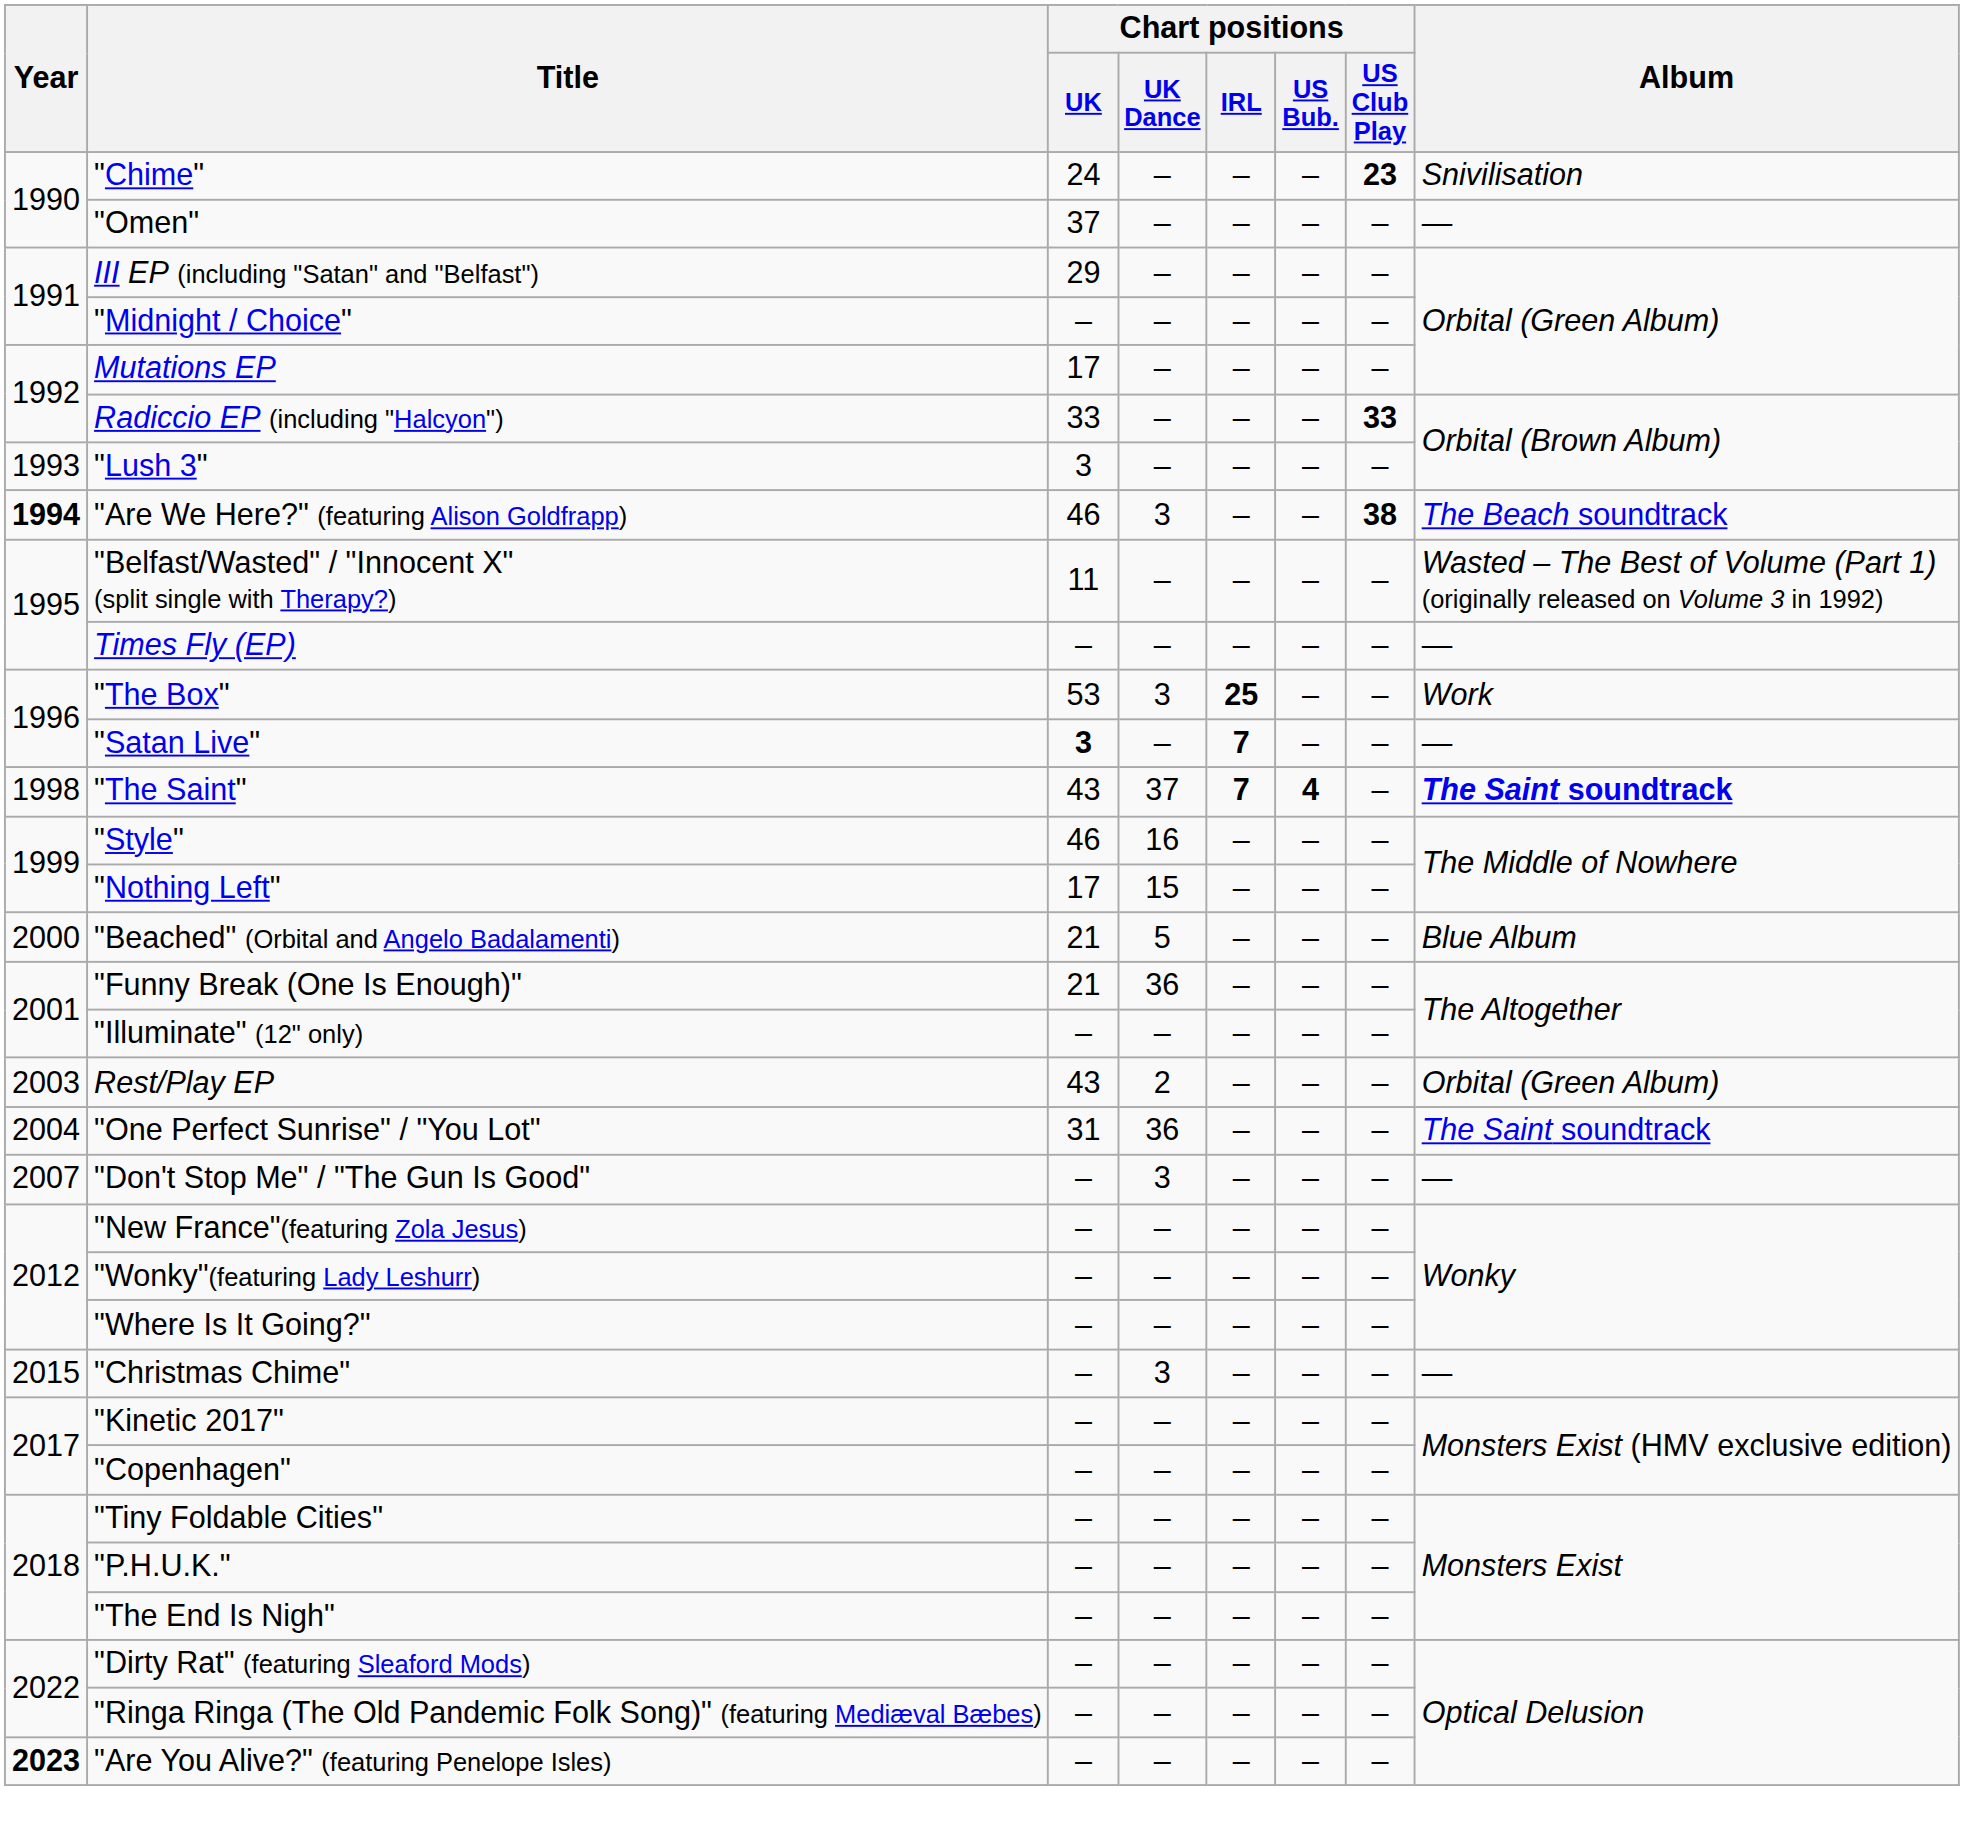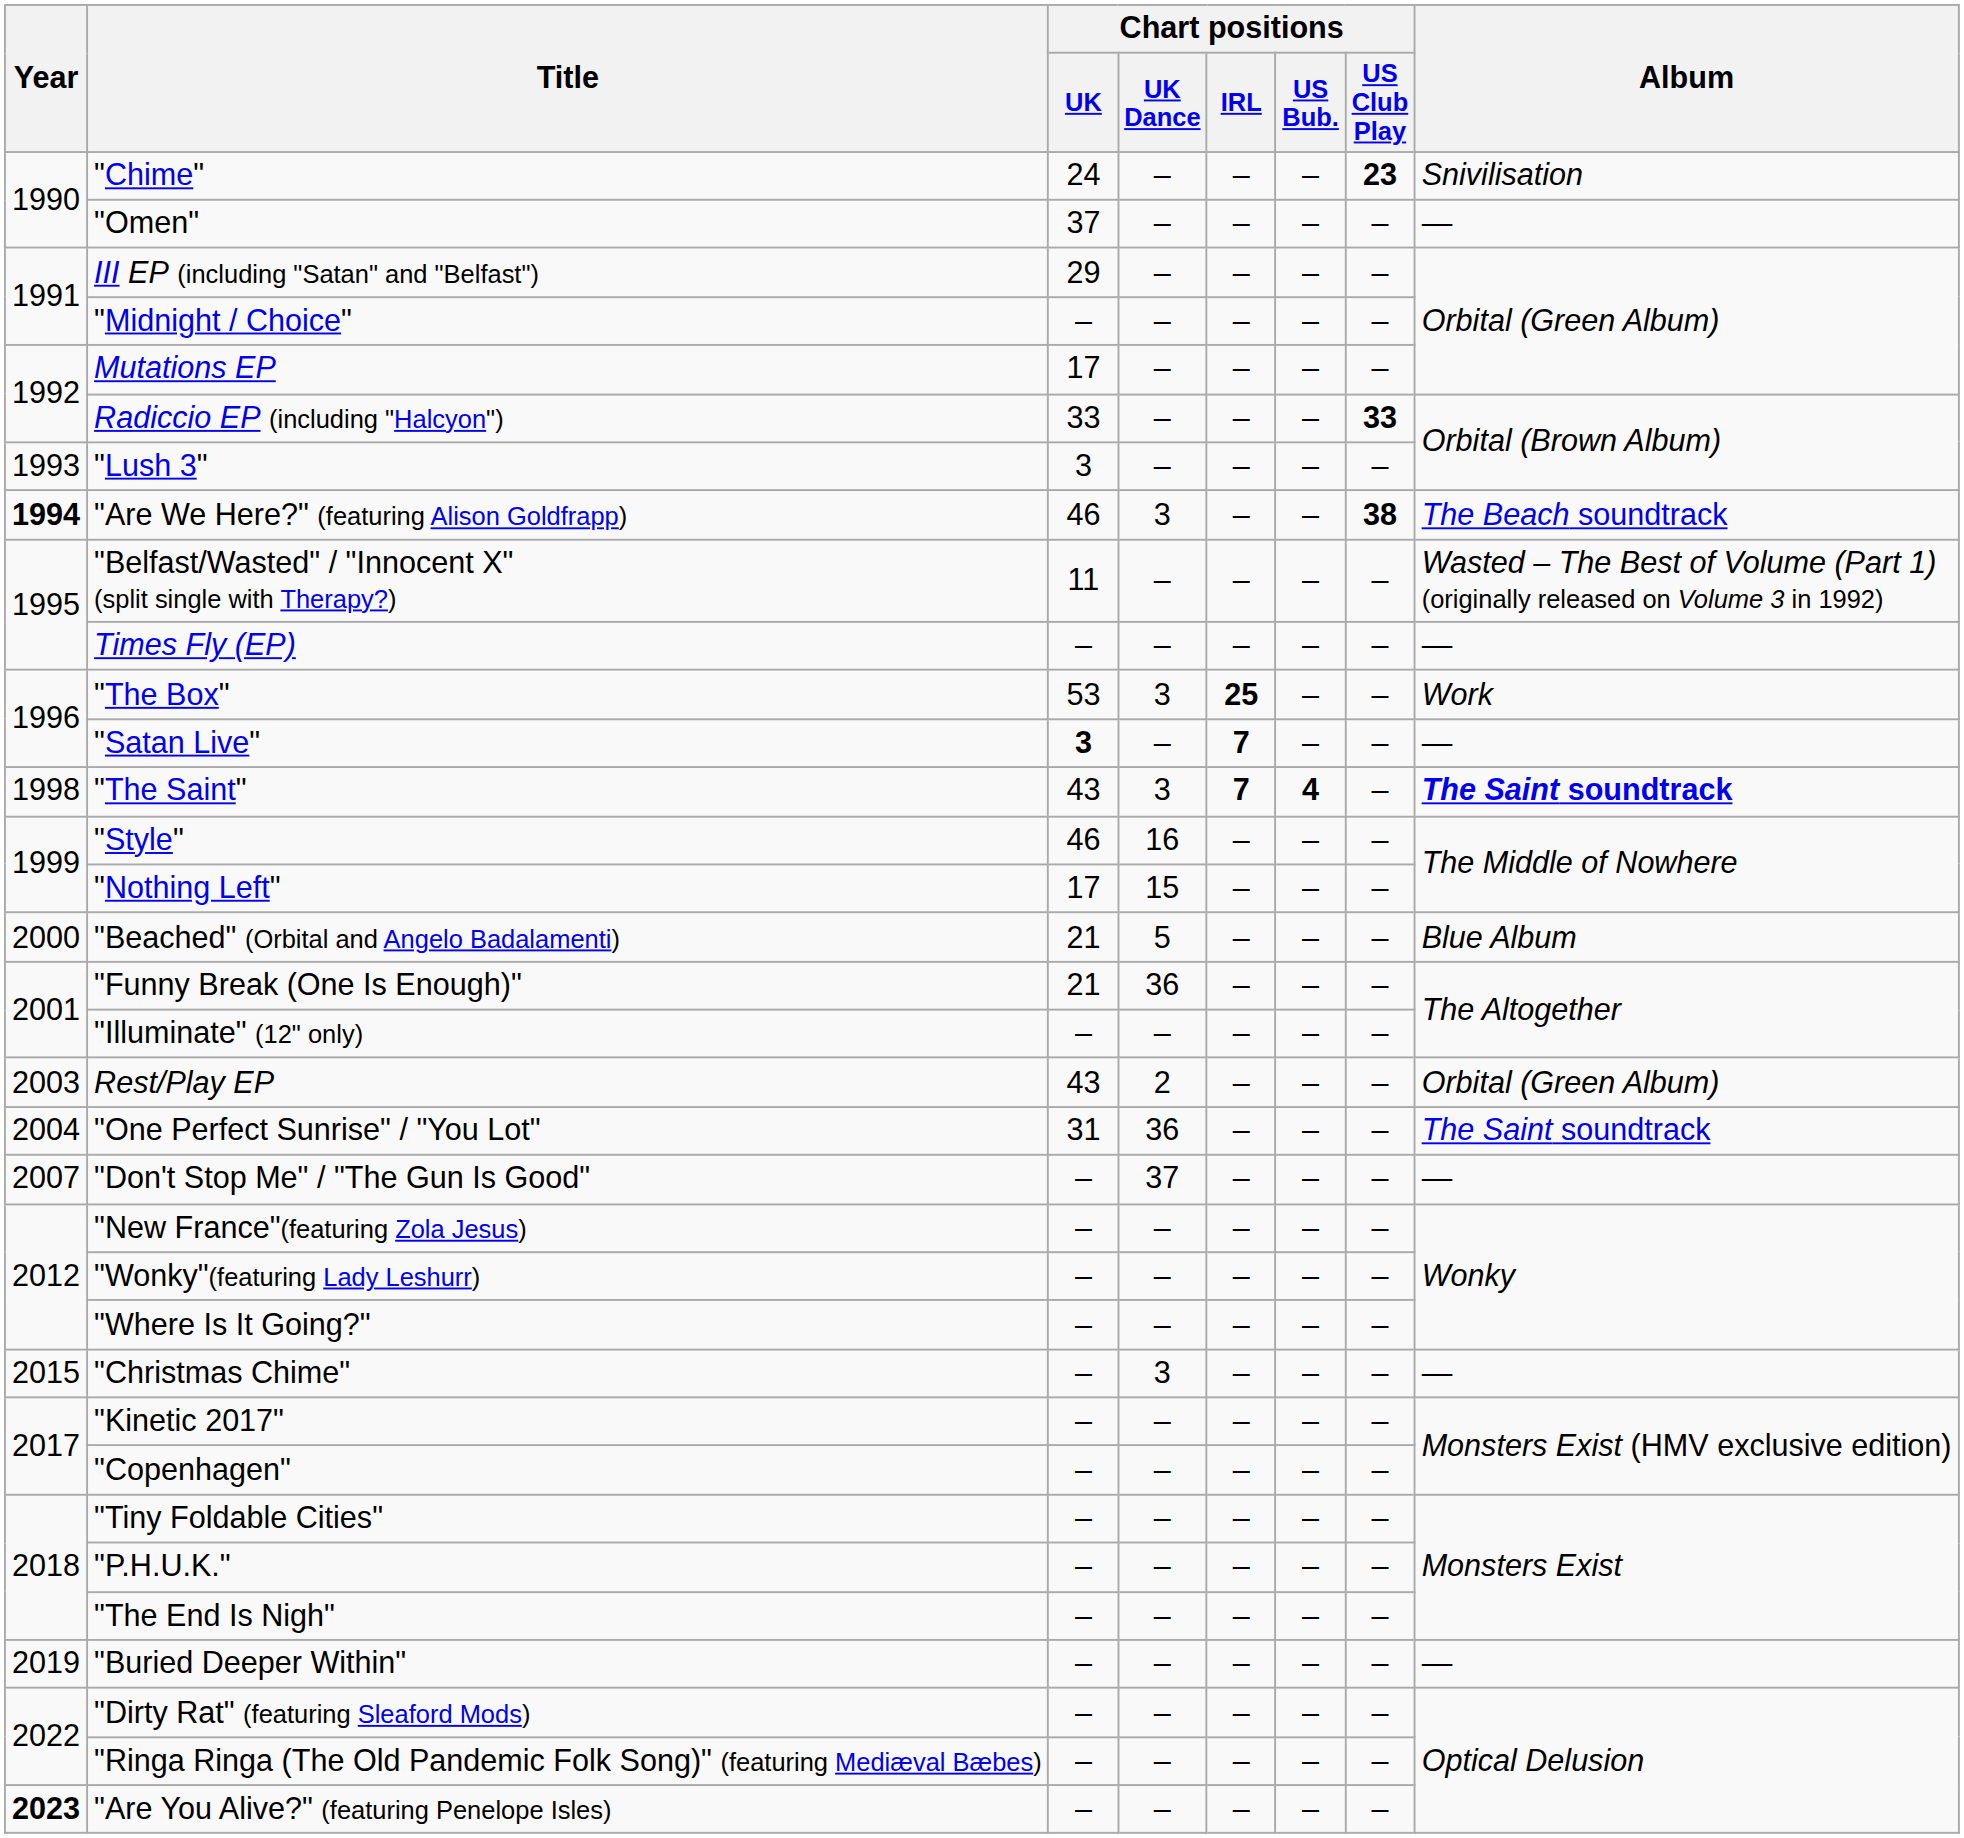"The Saint" | Chart positions / UK Dance: 37 -> 3
"Don't Stop Me" / "The Gun Is Good" | Chart positions / UK Dance: 3 -> 37
+ row: 2019 | "Buried Deeper Within" | – | – | – | – | – | —
